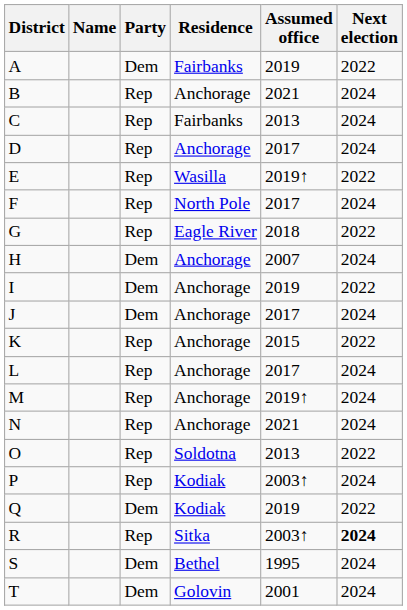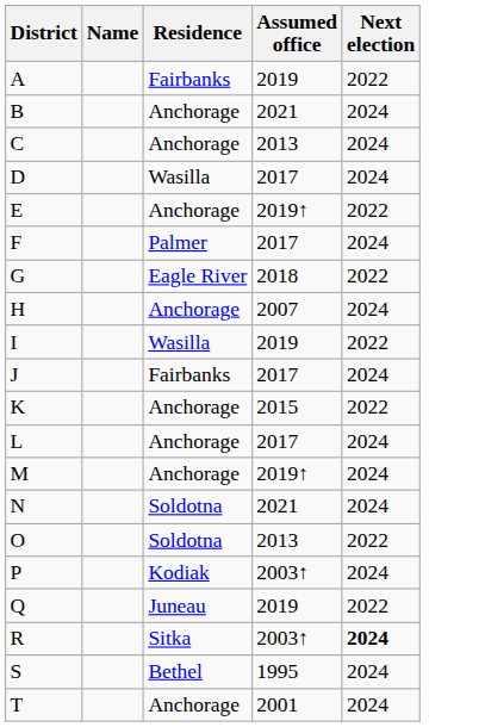- column: Party | Dem | Rep | Rep | Rep | Rep | Rep | Rep | Dem | Dem | Dem | Rep | Rep | Rep | Rep | Rep | Rep | Dem | Rep | Dem | Dem
C | Residence: Fairbanks -> Anchorage
D | Residence: Anchorage -> Wasilla
E | Residence: Wasilla -> Anchorage
F | Residence: North Pole -> Palmer
I | Residence: Anchorage -> Wasilla
J | Residence: Anchorage -> Fairbanks
N | Residence: Anchorage -> Soldotna
Q | Residence: Kodiak -> Juneau
T | Residence: Golovin -> Anchorage
